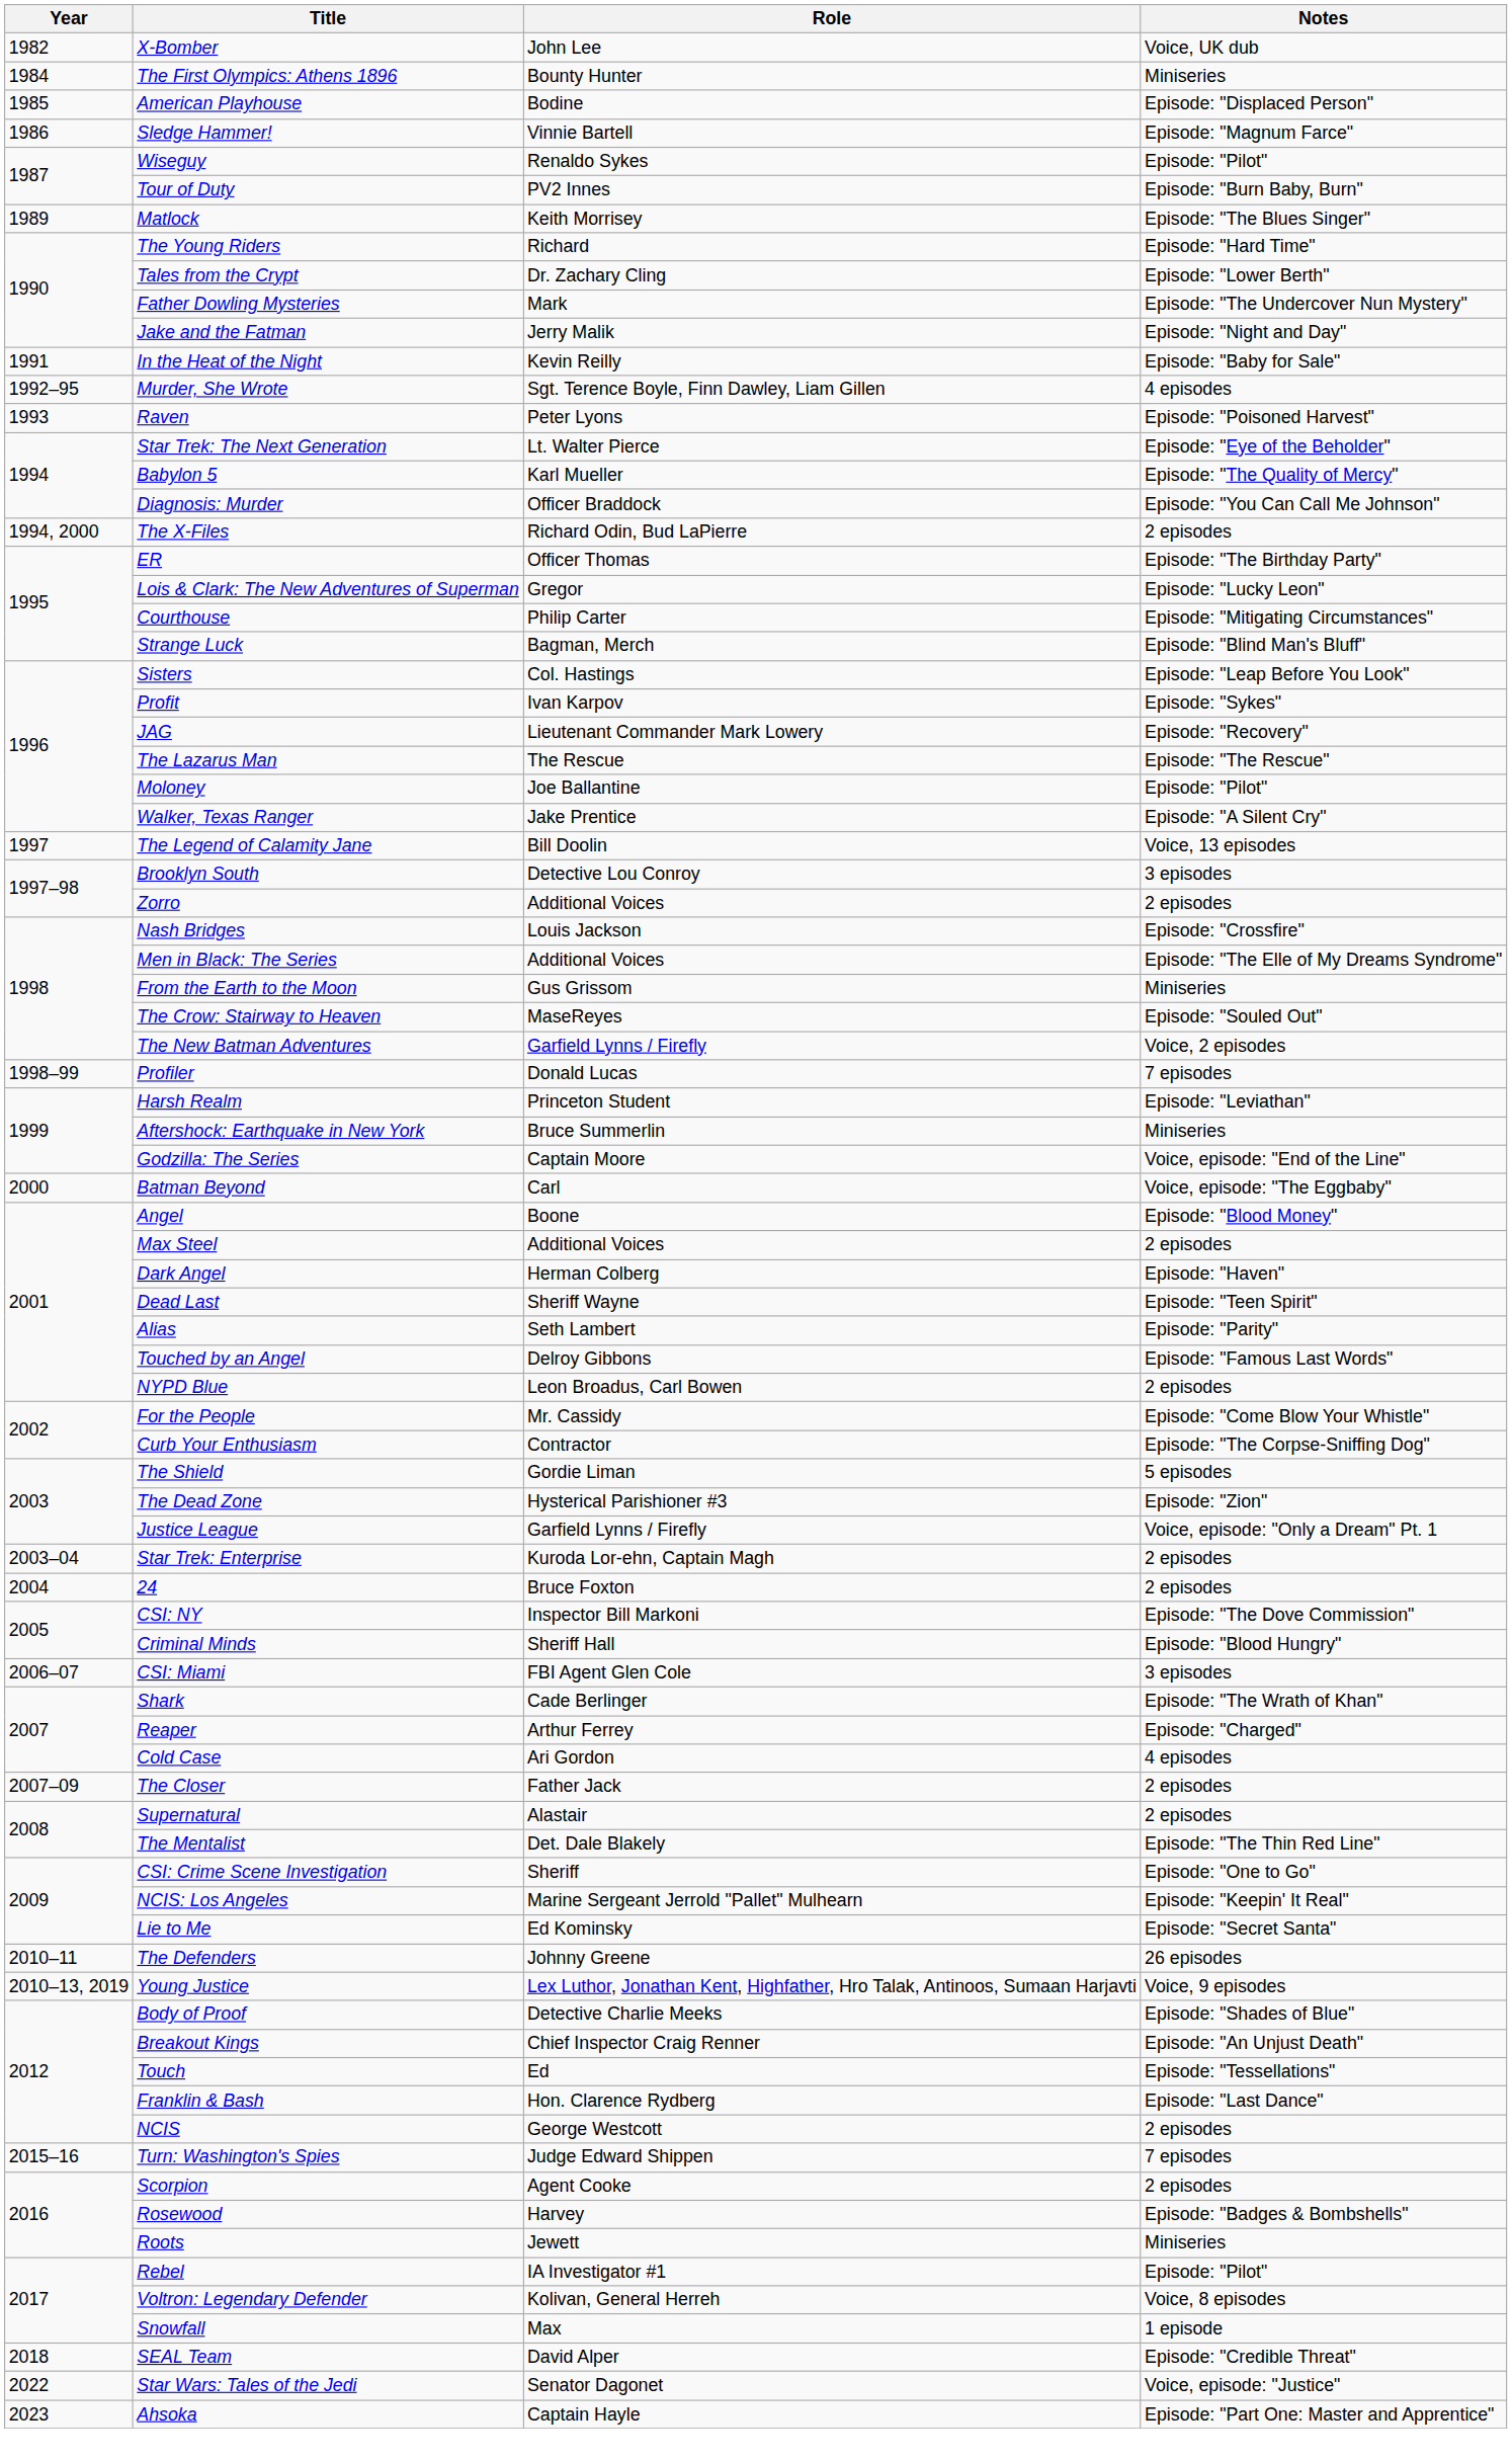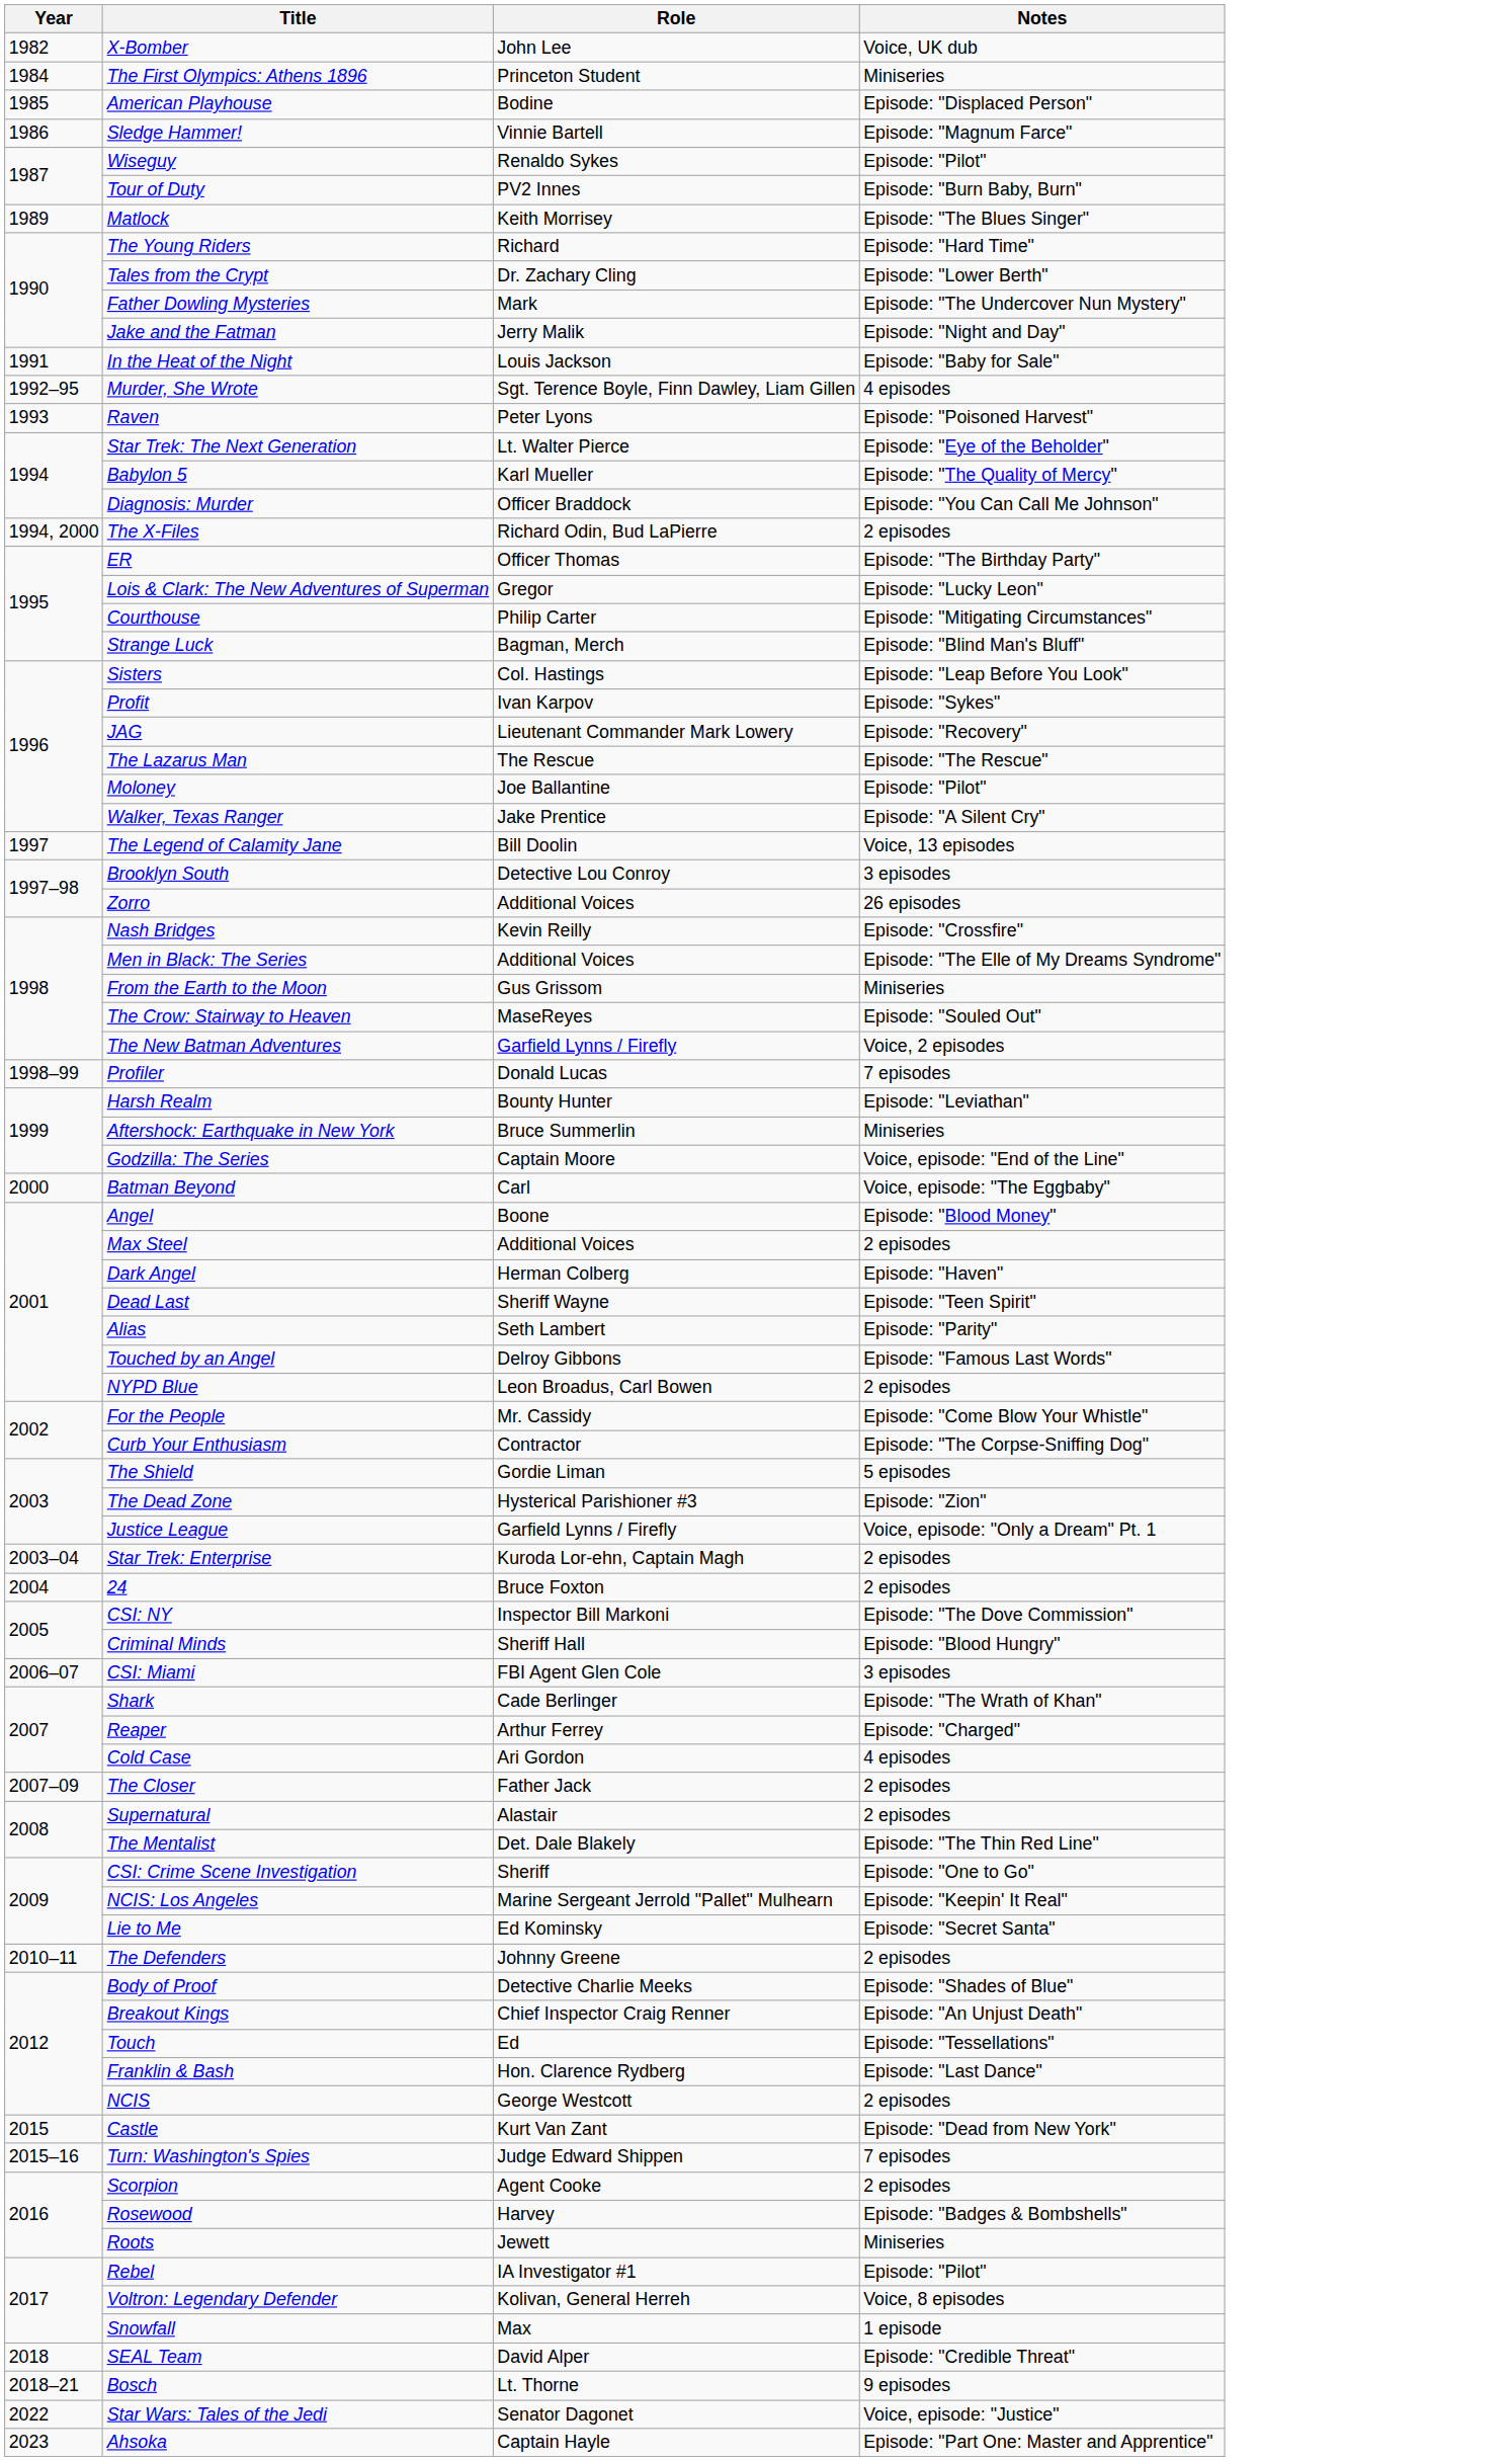The First Olympics: Athens 1896 | Role: Bounty Hunter -> Princeton Student
In the Heat of the Night | Role: Kevin Reilly -> Louis Jackson
Zorro | Notes: 2 episodes -> 26 episodes
Nash Bridges | Role: Louis Jackson -> Kevin Reilly
Harsh Realm | Role: Princeton Student -> Bounty Hunter
The Defenders | Notes: 26 episodes -> 2 episodes
- row: 2010–13, 2019 | Young Justice | Lex Luthor, Jonathan Kent, Highfather, Hro Talak, Antinoos, Sumaan Harjavti | Voice, 9 episodes
+ row: 2015 | Castle | Kurt Van Zant | Episode: "Dead from New York"
+ row: 2018–21 | Bosch | Lt. Thorne | 9 episodes
